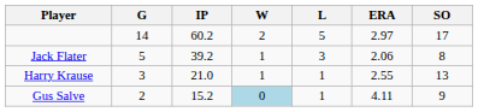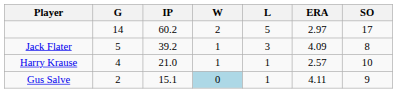Jack Flater | ERA: 2.06 -> 4.09
Harry Krause | G: 3 -> 4
Harry Krause | ERA: 2.55 -> 2.57
Harry Krause | SO: 13 -> 10
Gus Salve | IP: 15.2 -> 15.1
